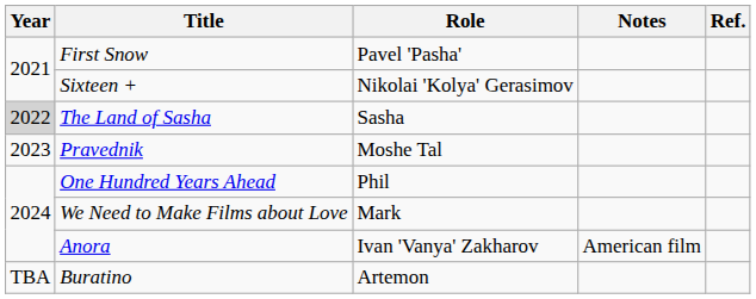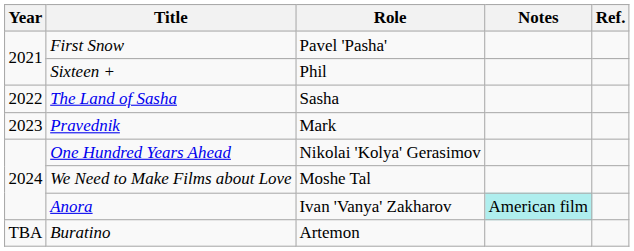Sixteen + | Role: Nikolai 'Kolya' Gerasimov -> Phil
The Land of Sasha | Year: lightgrey background -> no background
Pravednik | Role: Moshe Tal -> Mark
One Hundred Years Ahead | Role: Phil -> Nikolai 'Kolya' Gerasimov
We Need to Make Films about Love | Role: Mark -> Moshe Tal
Anora | Notes: no background -> paleturquoise background
